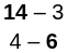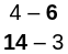rows swapped: 4 – 6 <-> 14 – 3
